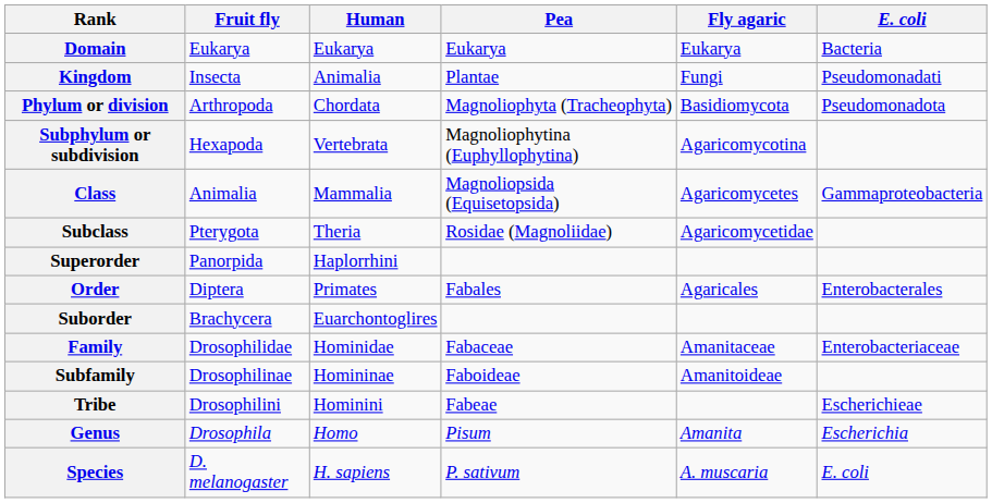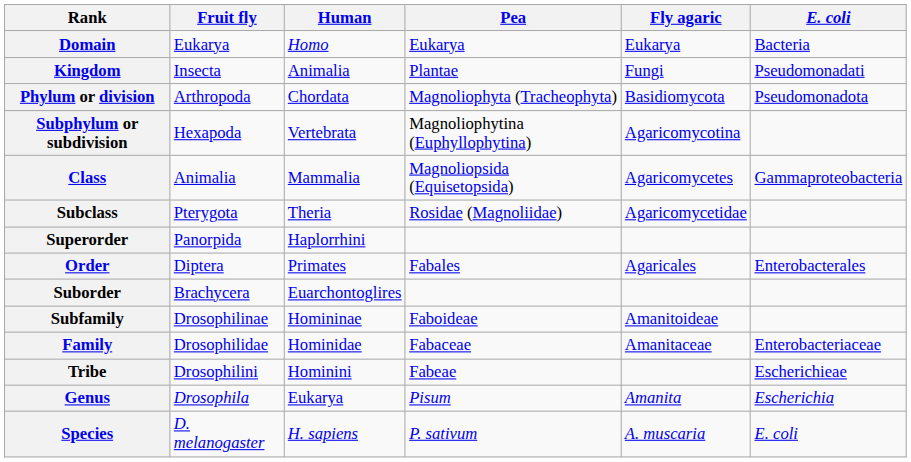Domain | Human: Eukarya -> Homo
rows swapped: Family <-> Subfamily
Genus | Human: Homo -> Eukarya
